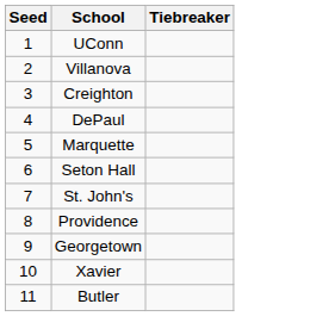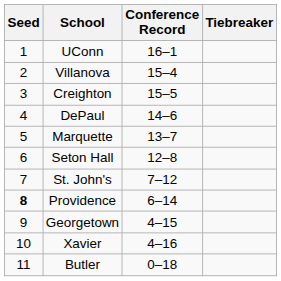+ column: Conference Record | 16–1 | 15–4 | 15–5 | 14–6 | 13–7 | 12–8 | 7–12 | 6–14 | 4–15 | 4–16 | 0–18
Providence | Seed: normal -> bold
